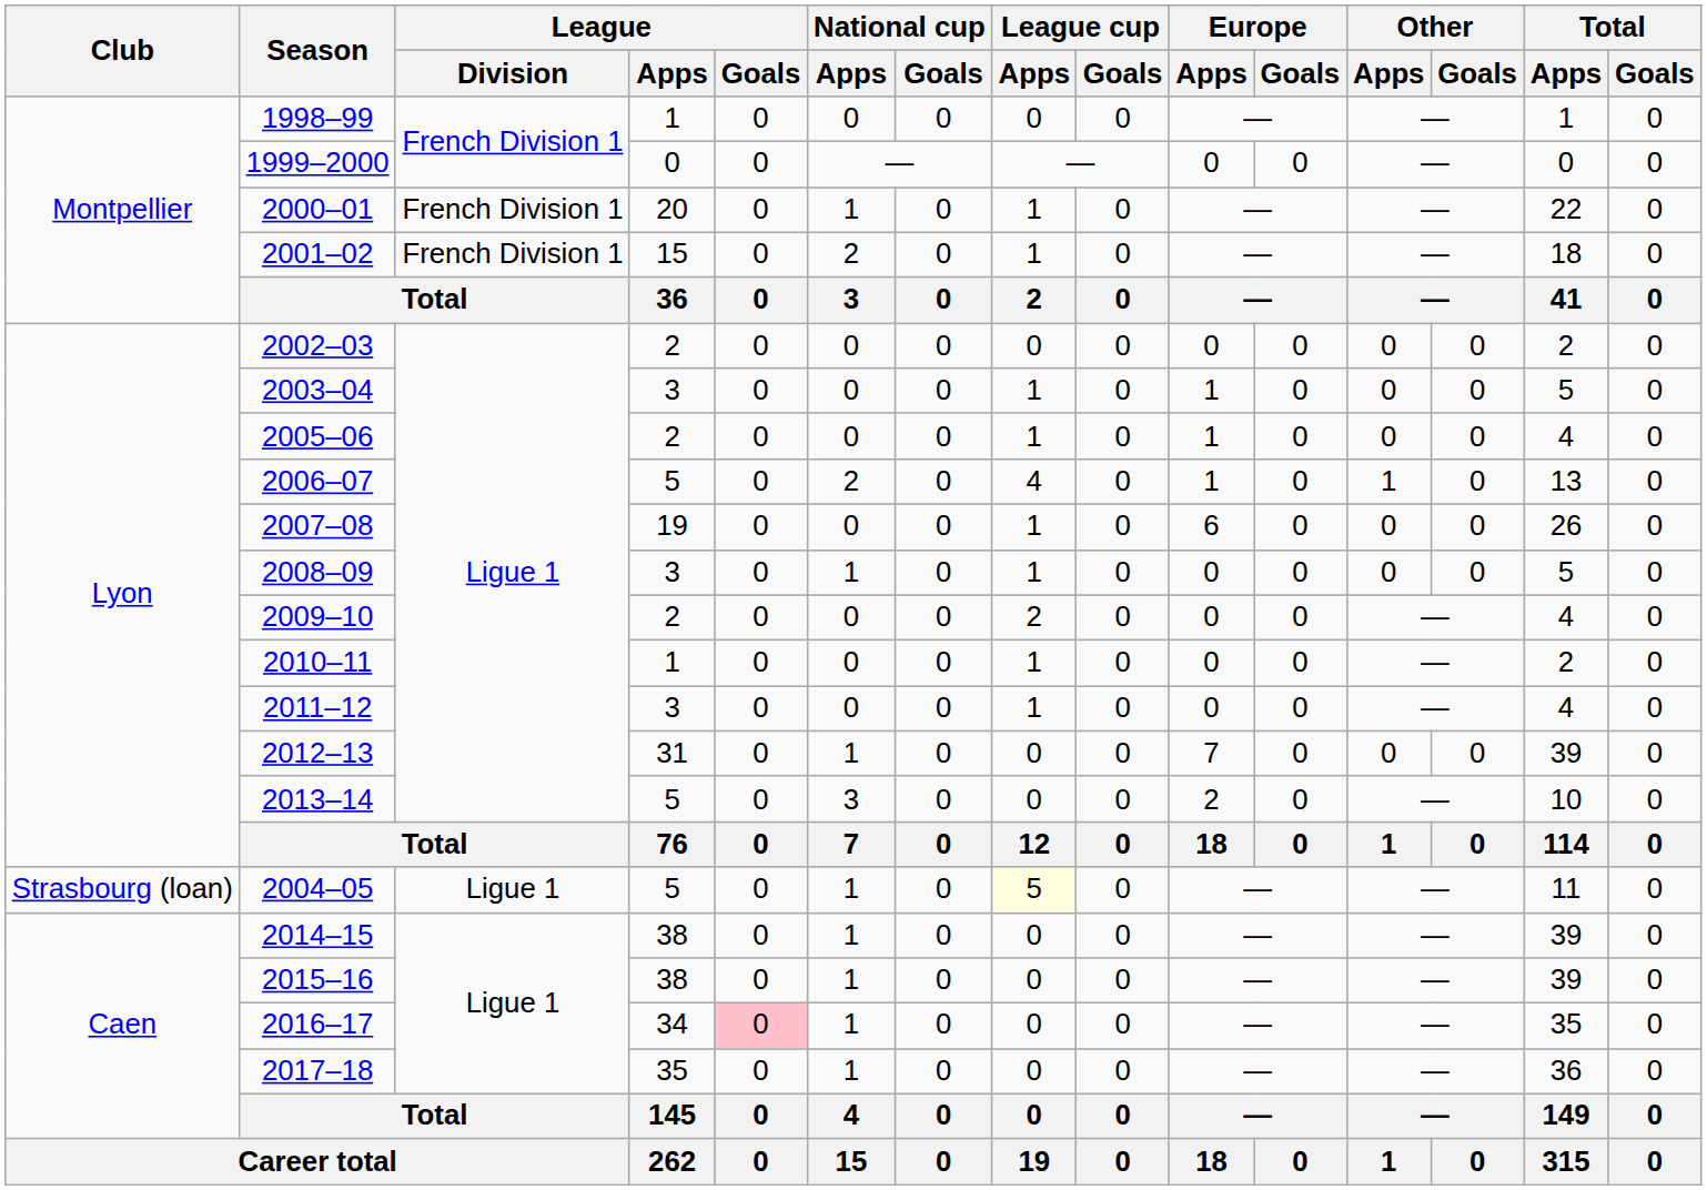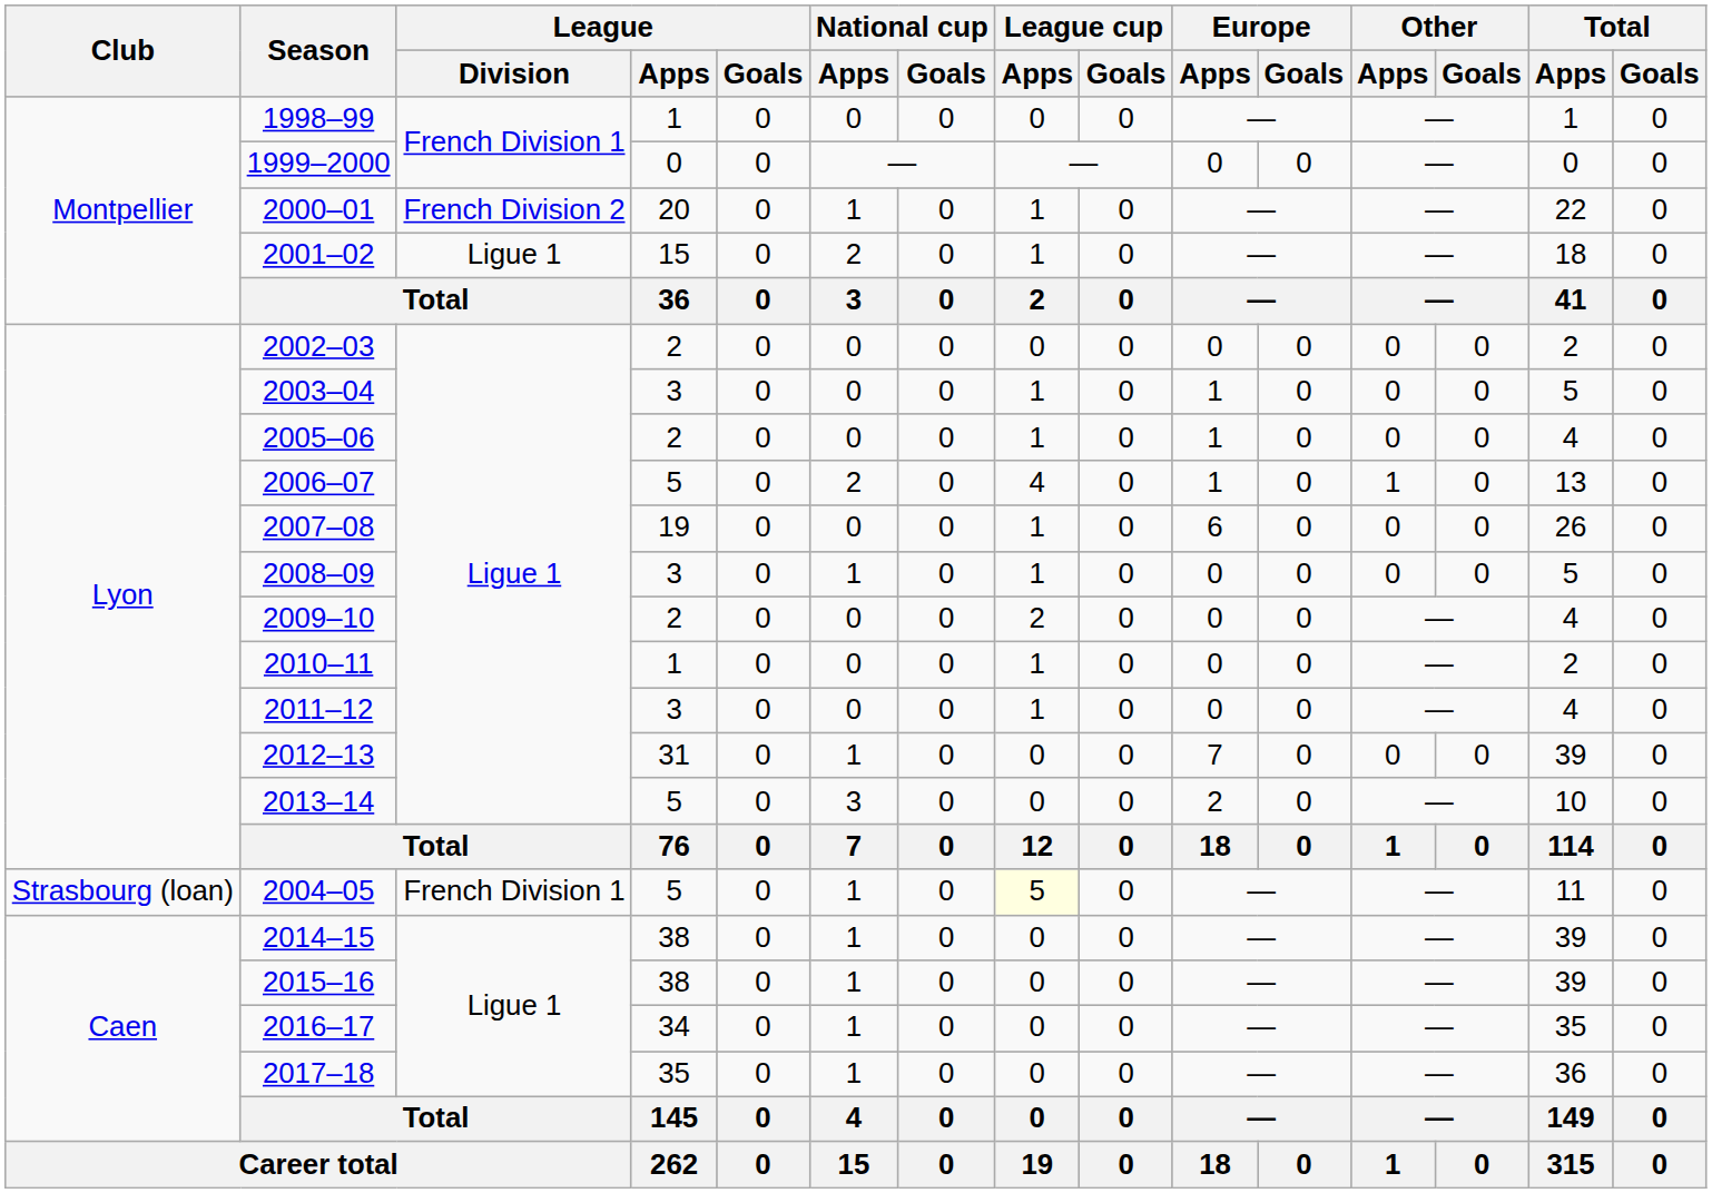2000–01 | League / Division: French Division 1 -> French Division 2
2001–02 | League / Division: French Division 1 -> Ligue 1
2004–05 | League / Division: Ligue 1 -> French Division 1
2016–17 | League / Goals: pink background -> no background
